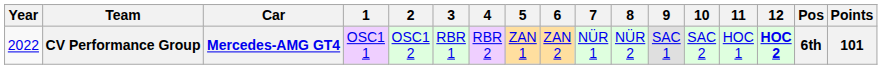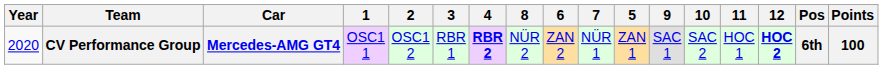columns swapped: 5 <-> 8
CV Performance Group | Year: 2022 -> 2020
CV Performance Group | 4: normal -> bold
CV Performance Group | Points: 101 -> 100
